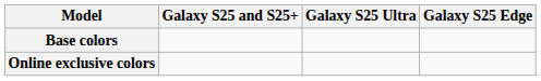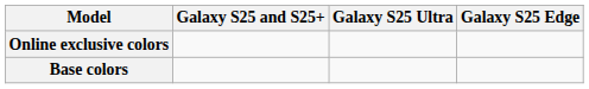rows swapped: Base colors <-> Online exclusive colors
